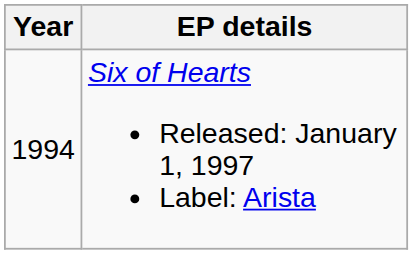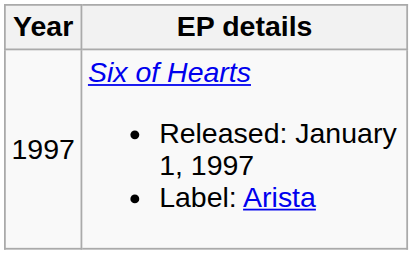Six of Hearts Released: January 1, 1997 Label: Arista | Year: 1994 -> 1997
